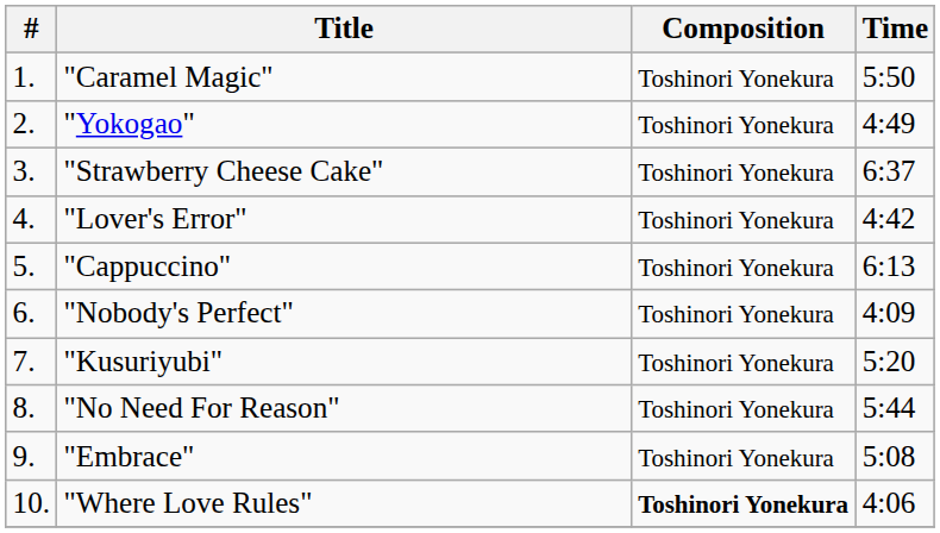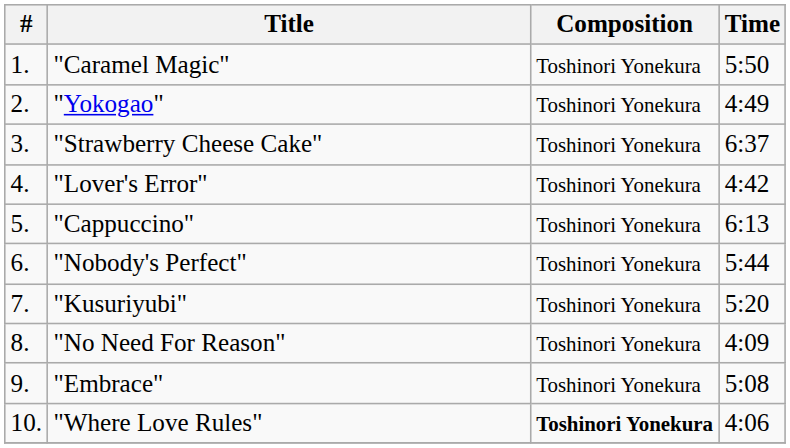"Nobody's Perfect" | Time: 4:09 -> 5:44
"No Need For Reason" | Time: 5:44 -> 4:09
